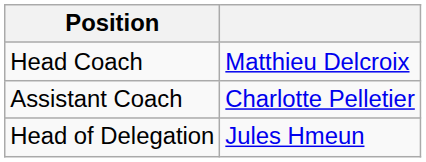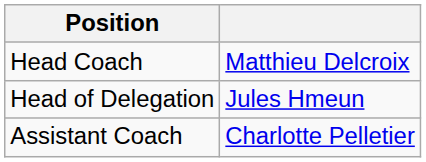rows swapped: Assistant Coach <-> Head of Delegation
